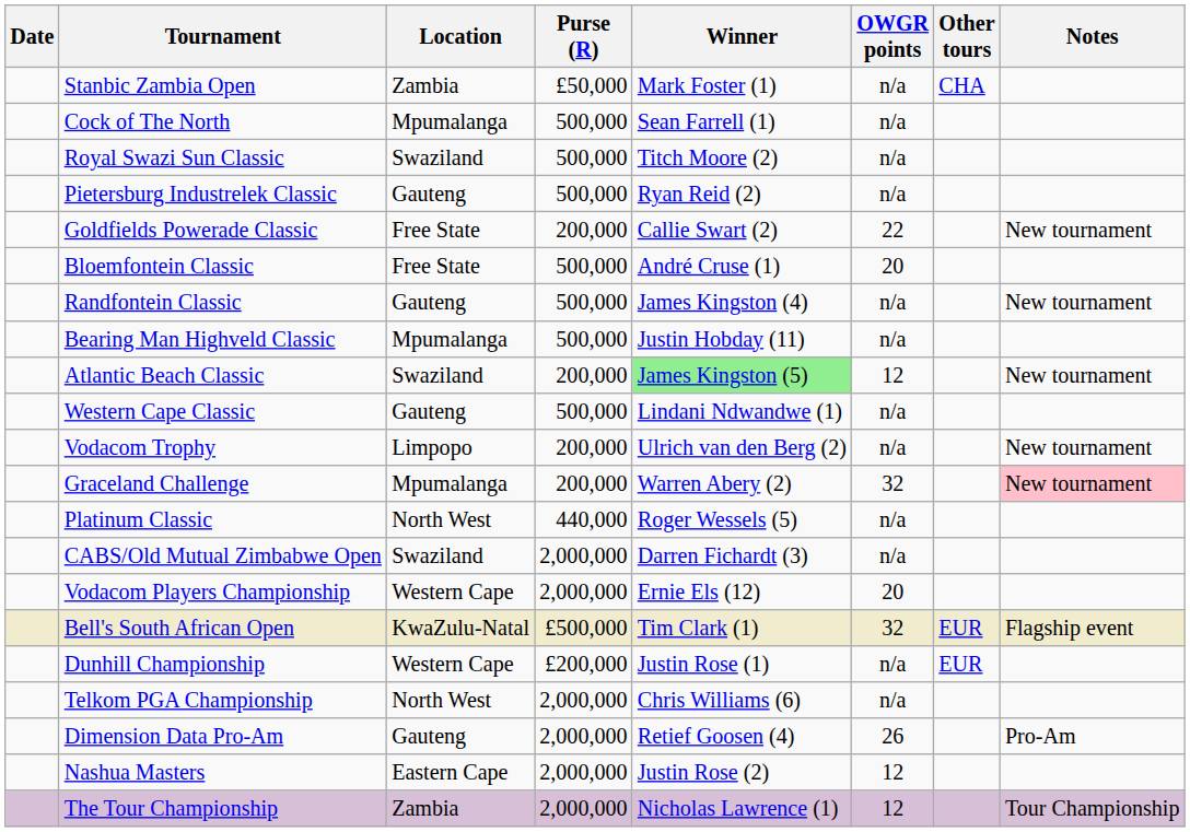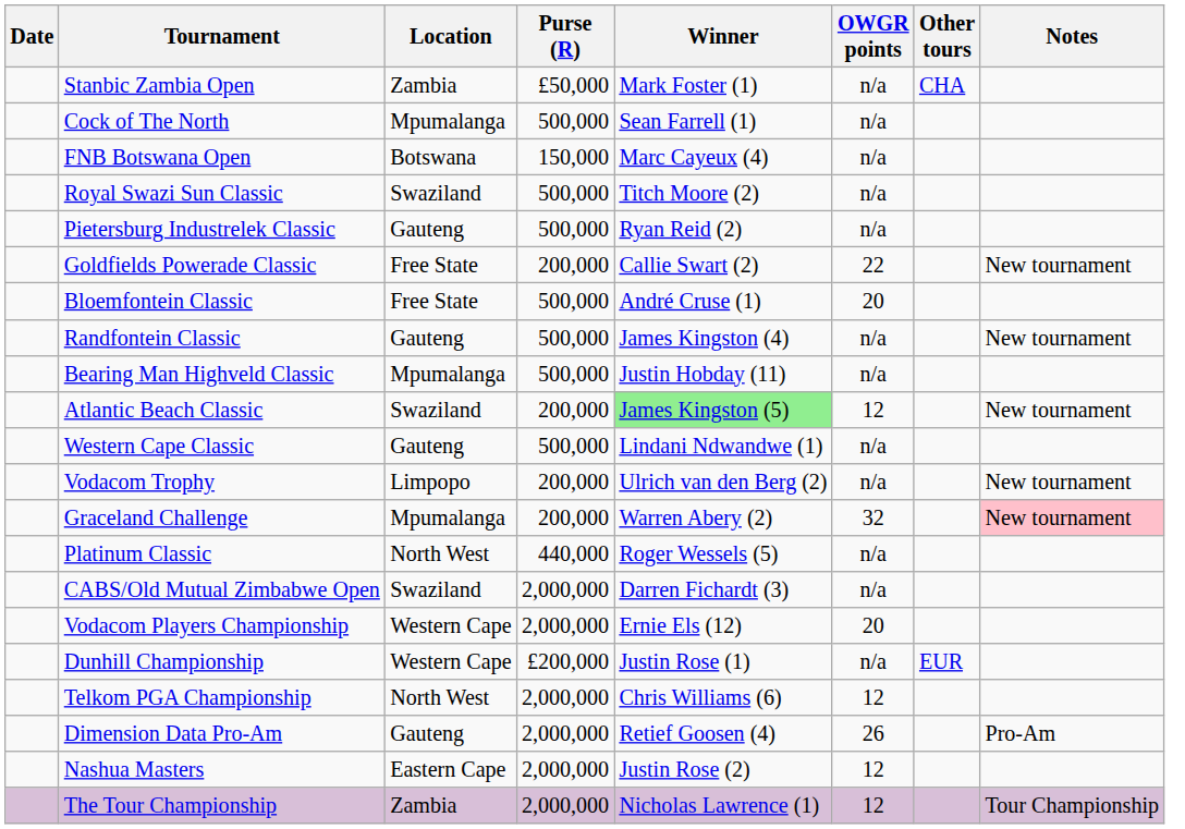+ row: FNB Botswana Open | Botswana | 150,000 | Marc Cayeux (4) | n/a
- row: Bell's South African Open | KwaZulu-Natal | £500,000 | Tim Clark (1) | 32 | EUR | Flagship event
Telkom PGA Championship | OWGR points: n/a -> 12
